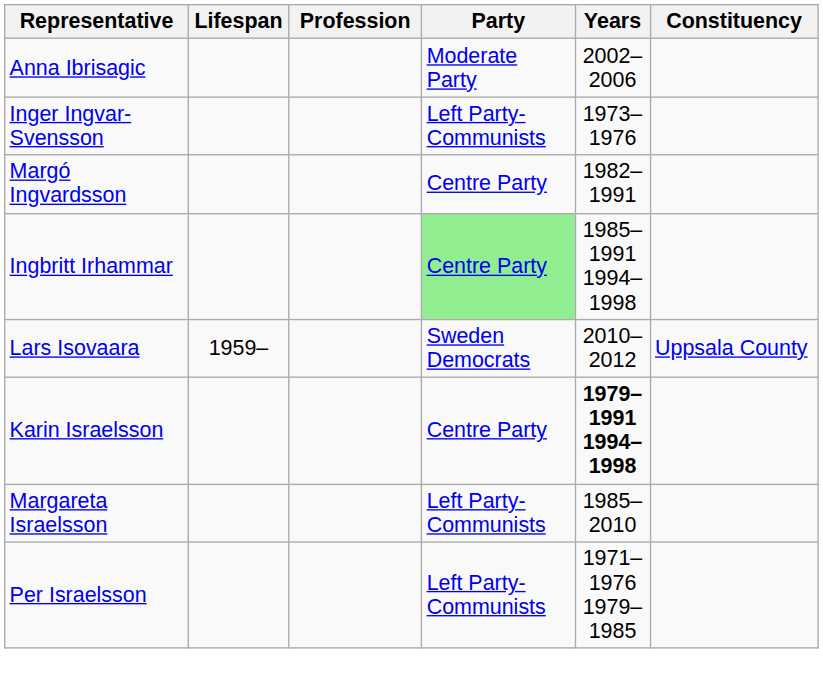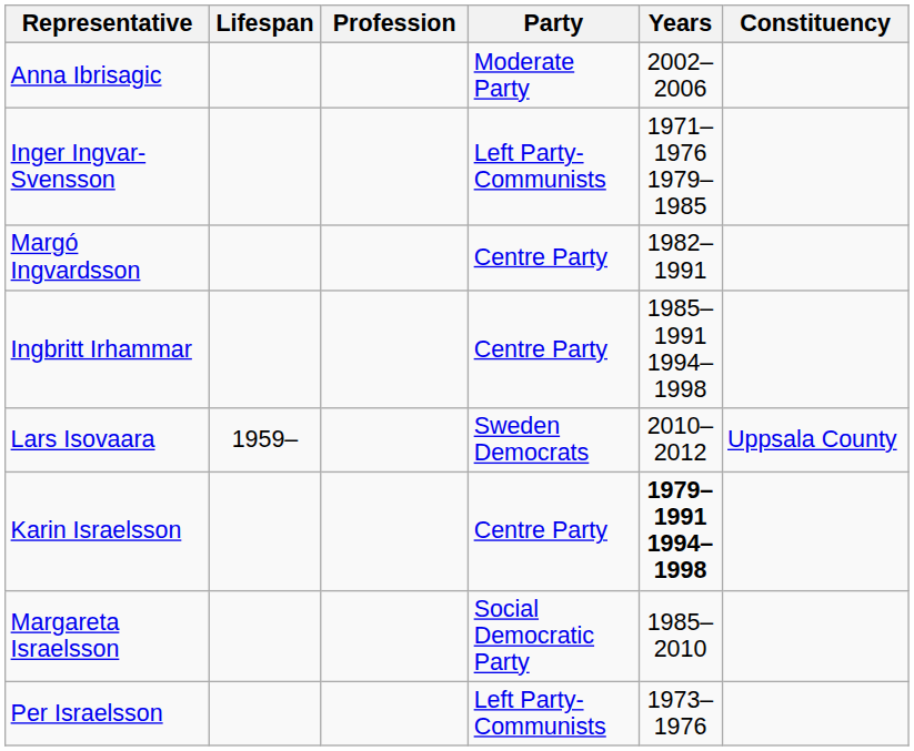Inger Ingvar-Svensson | Years: 1973–1976 -> 1971–1976 1979–1985
Ingbritt Irhammar | Party: lightgreen background -> no background
Margareta Israelsson | Party: Left Party-Communists -> Social Democratic Party
Per Israelsson | Years: 1971–1976 1979–1985 -> 1973–1976
